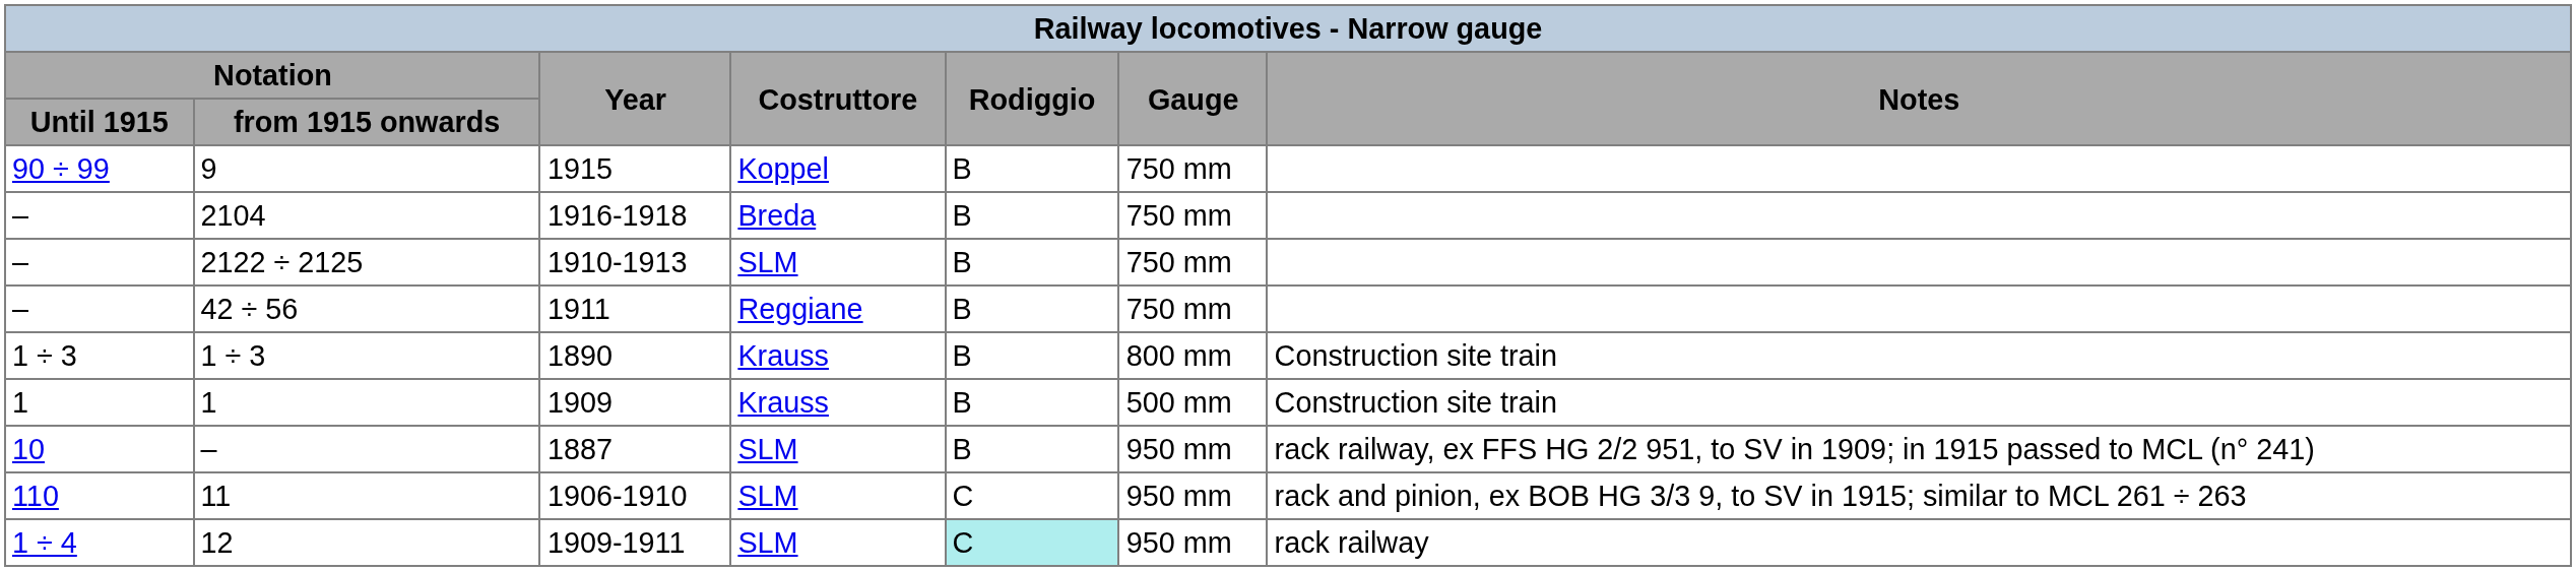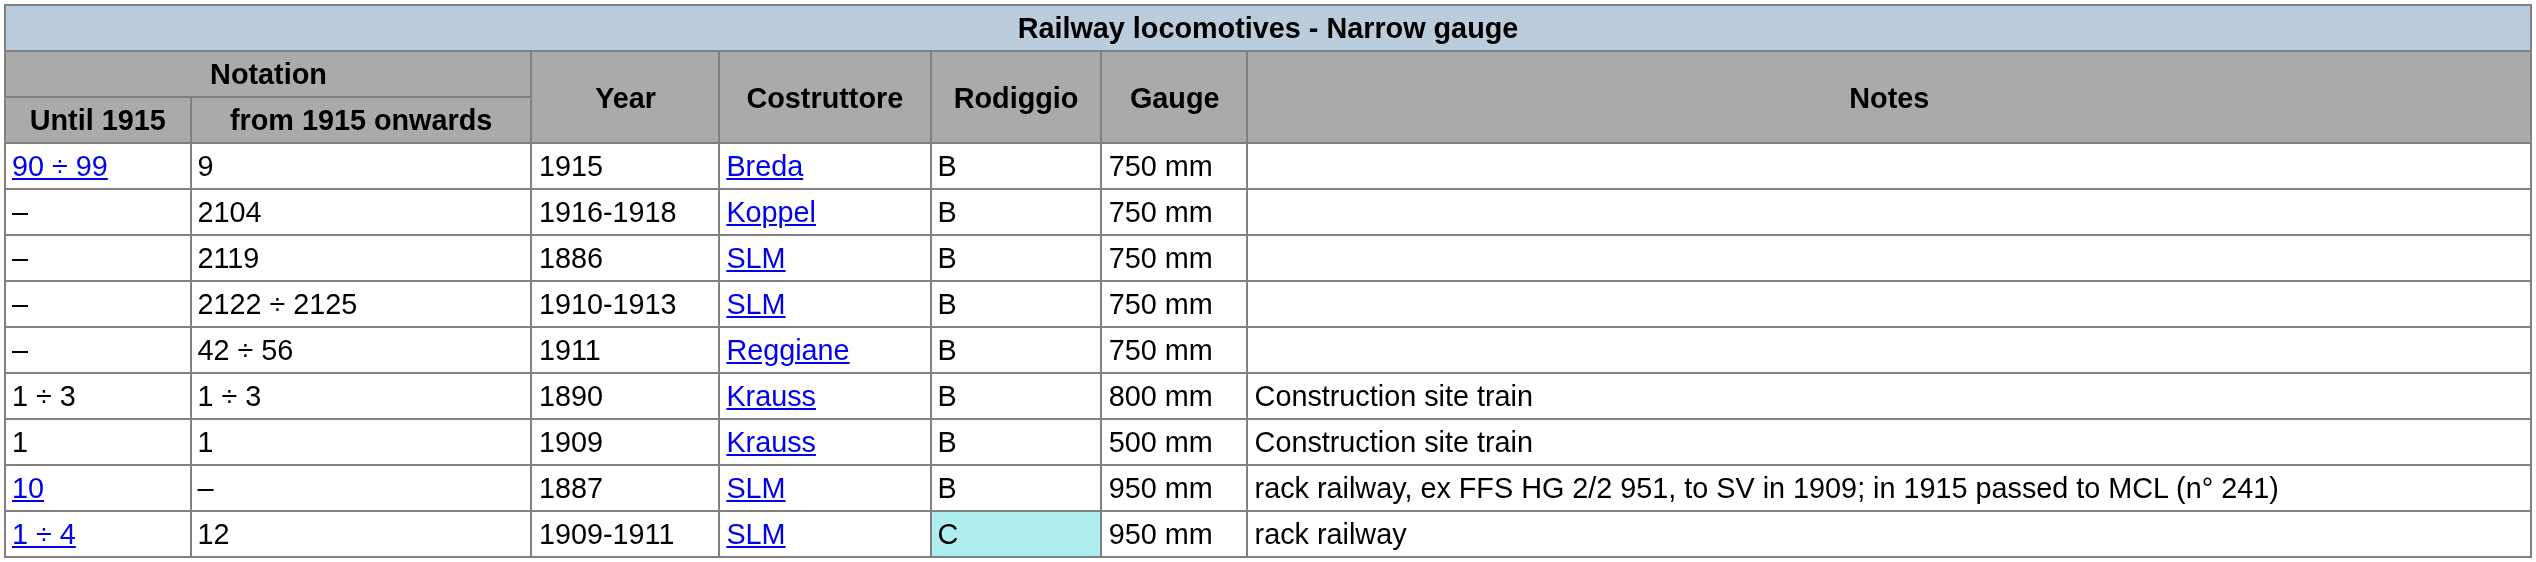9 | Costruttore: Koppel -> Breda
2104 | Costruttore: Breda -> Koppel
+ row: – | 2119 | 1886 | SLM | B | 750 mm
- row: 110 | 11 | 1906-1910 | SLM | C | 950 mm | rack and pinion, ex BOB HG 3/3 9, to SV in 1915; similar to MCL 261 ÷ 263
